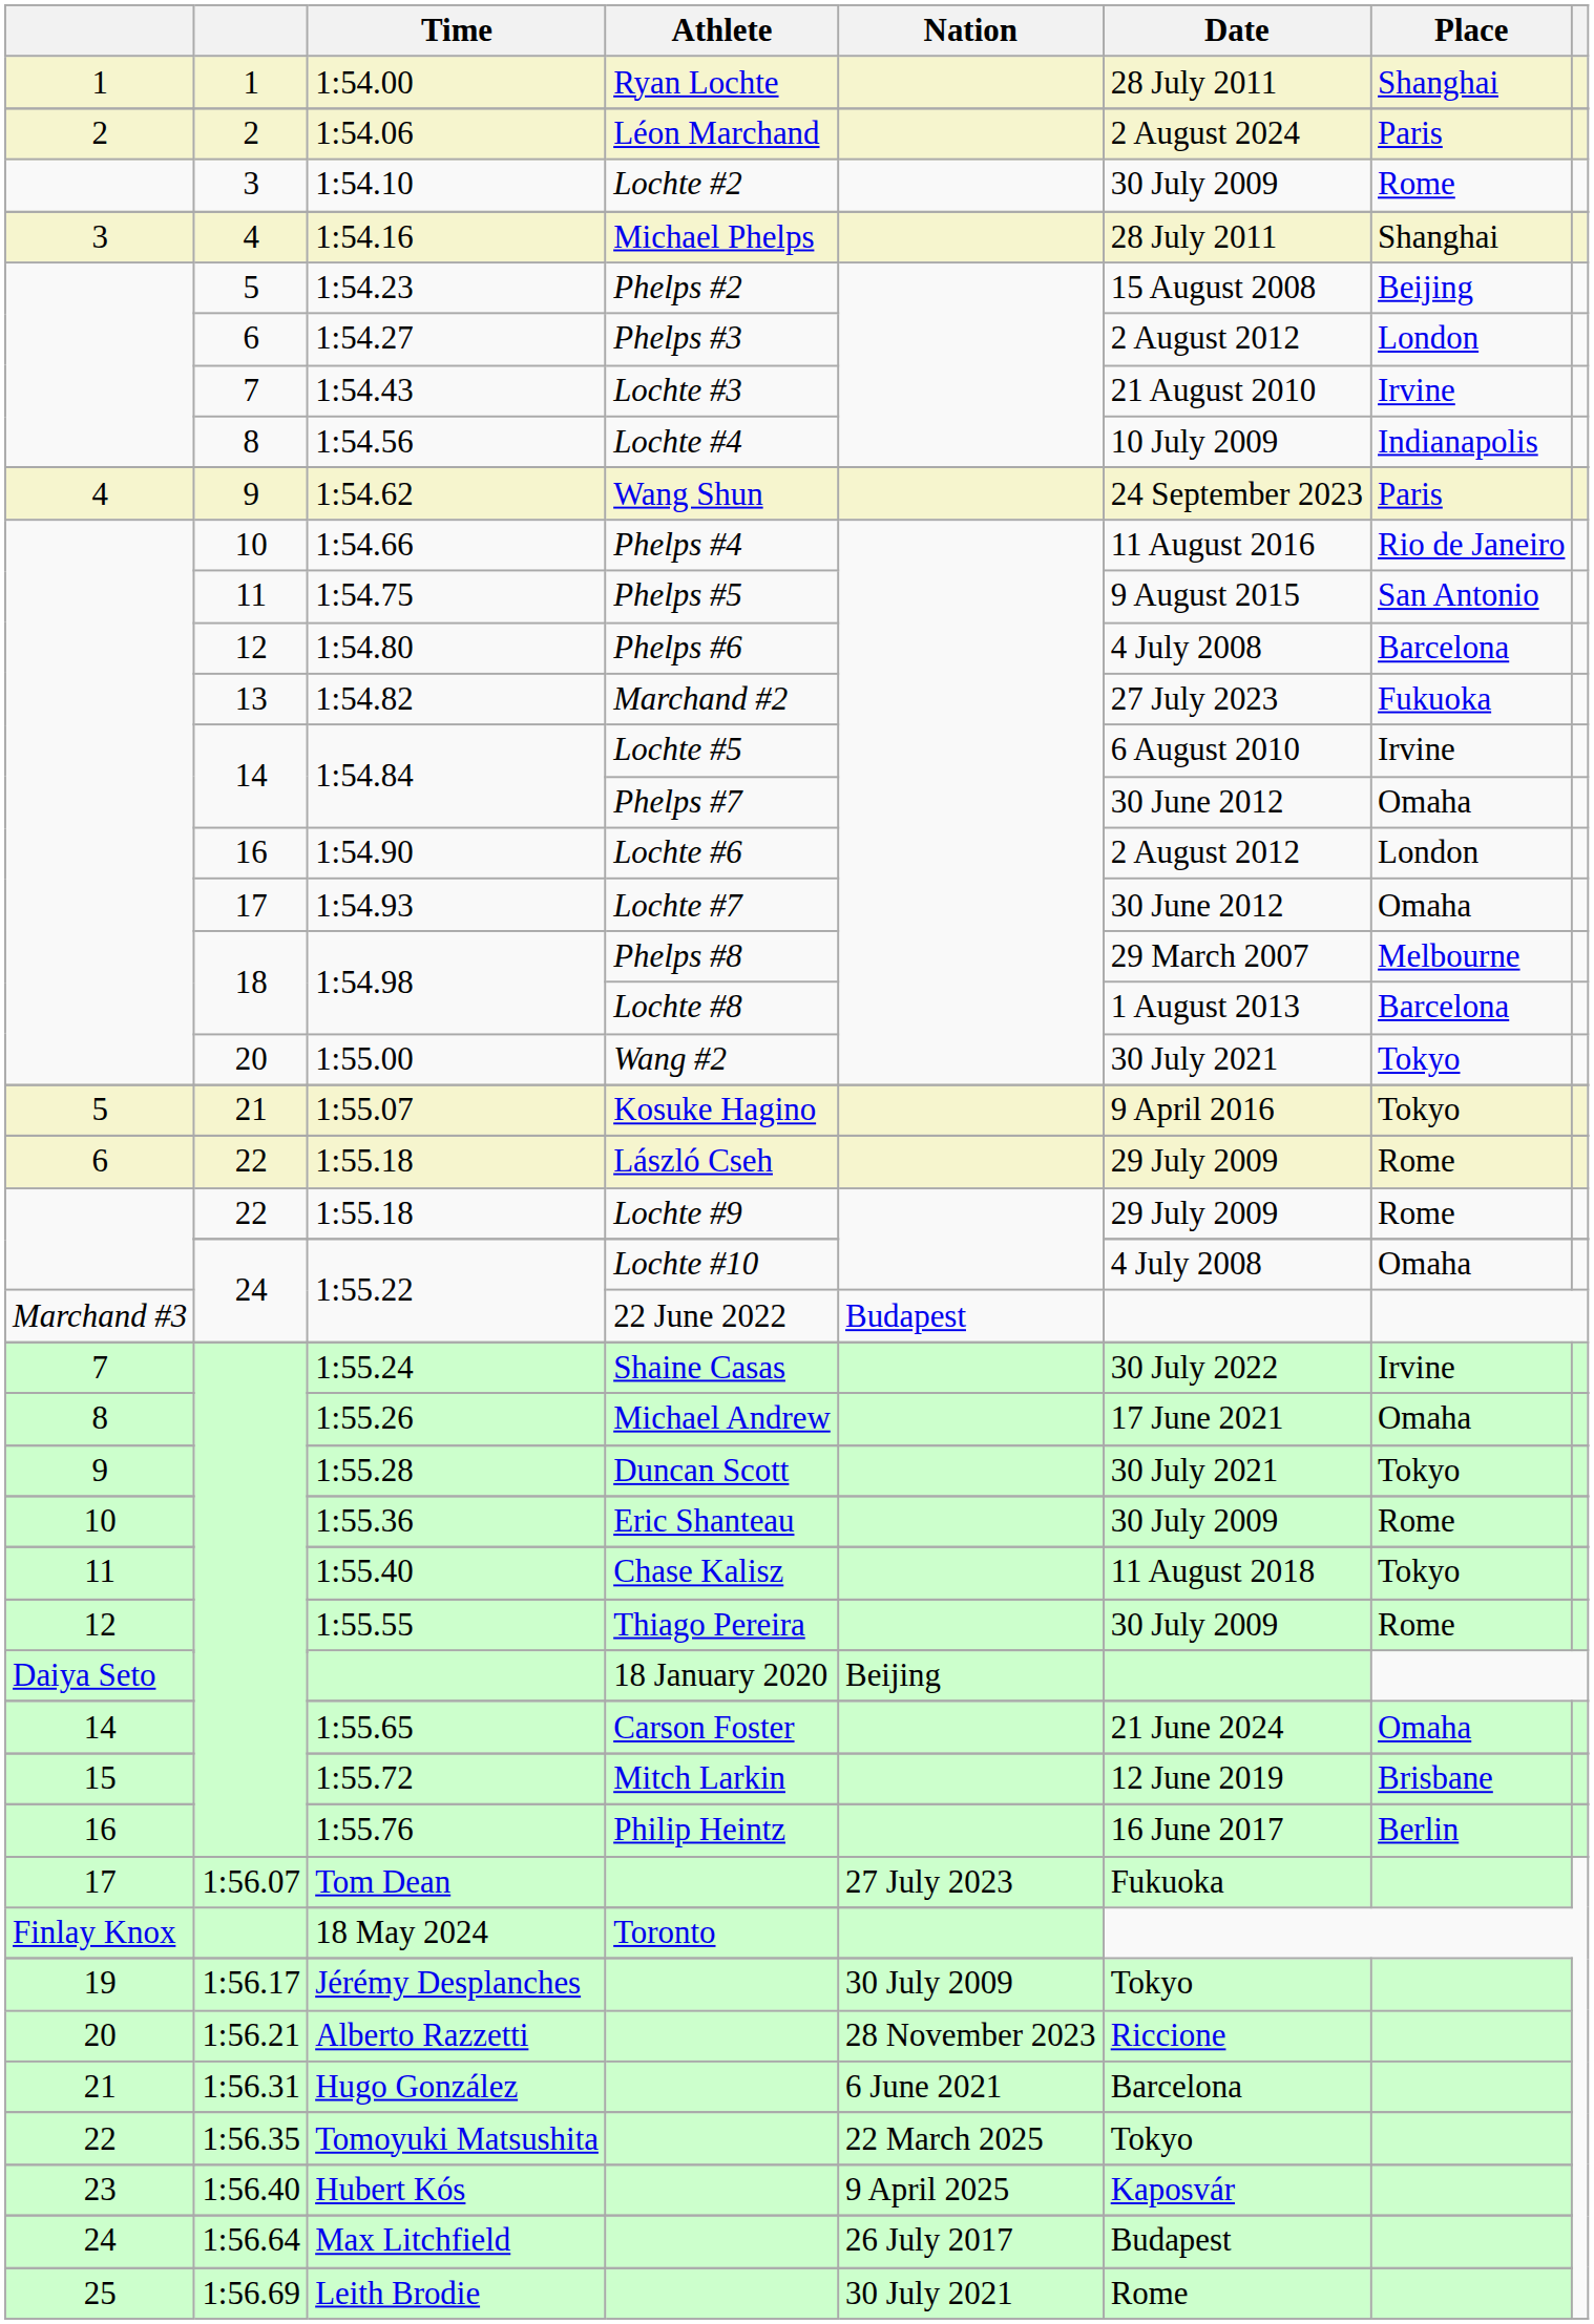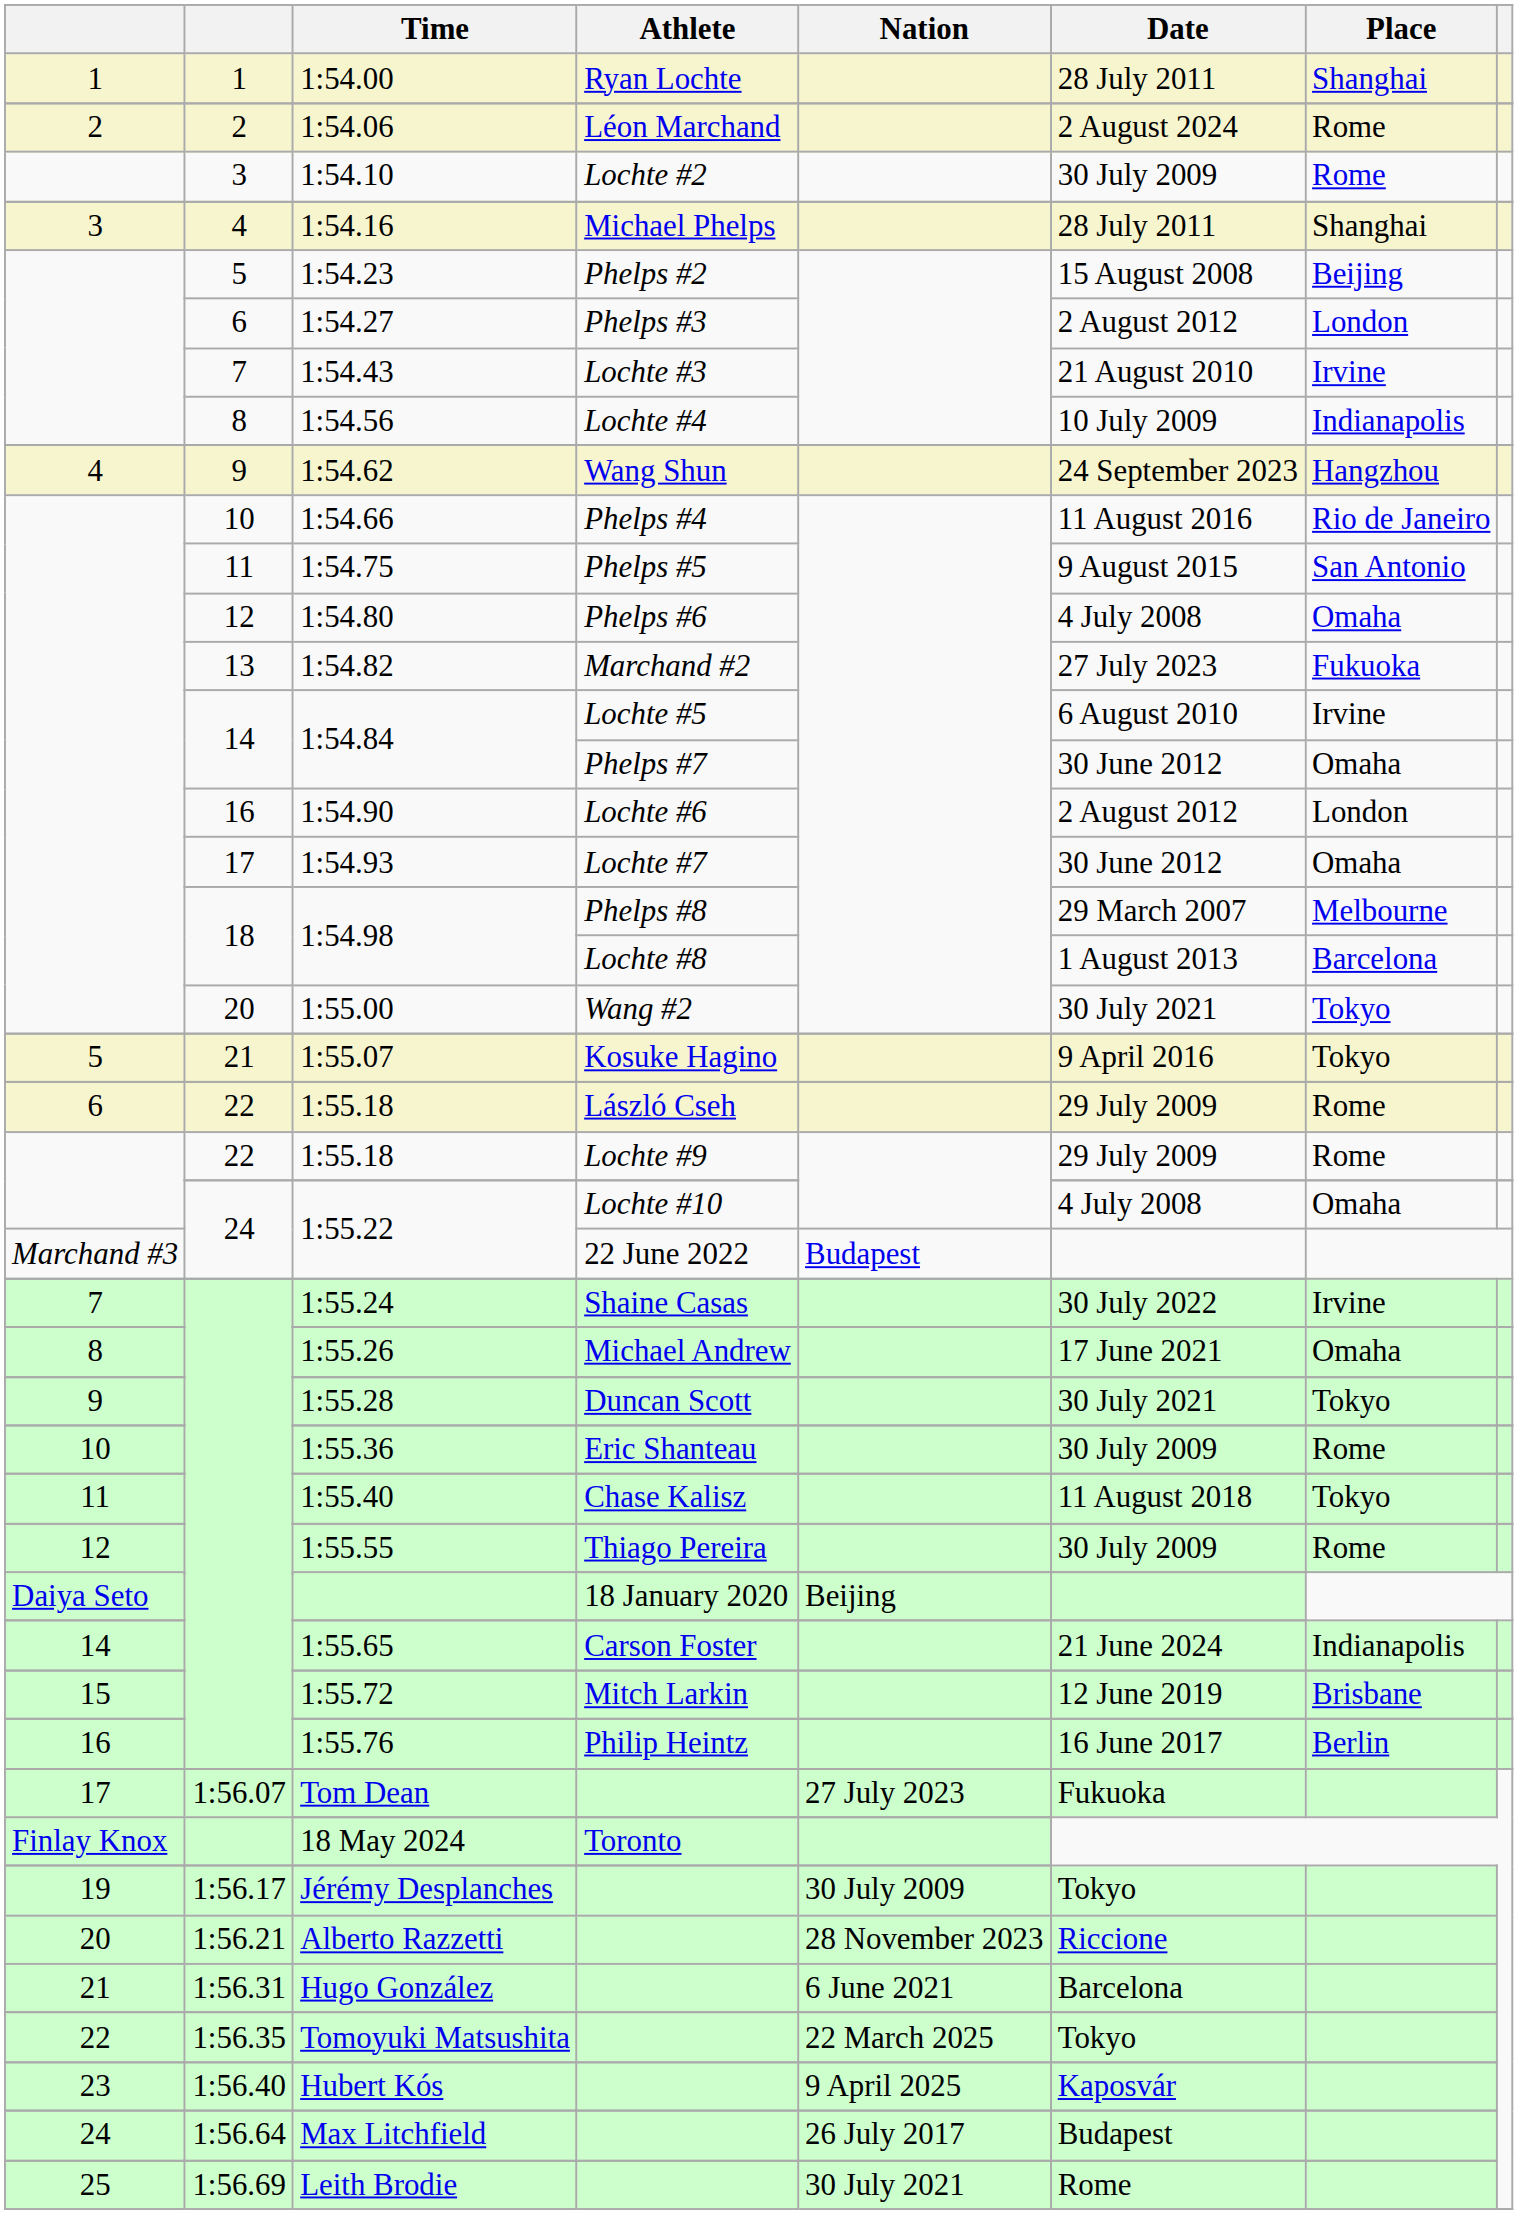1:54.06 | Place: Paris -> Rome
1:54.62 | Place: Paris -> Hangzhou
1:54.80 | Place: Barcelona -> Omaha
1:55.65 | Place: Omaha -> Indianapolis
